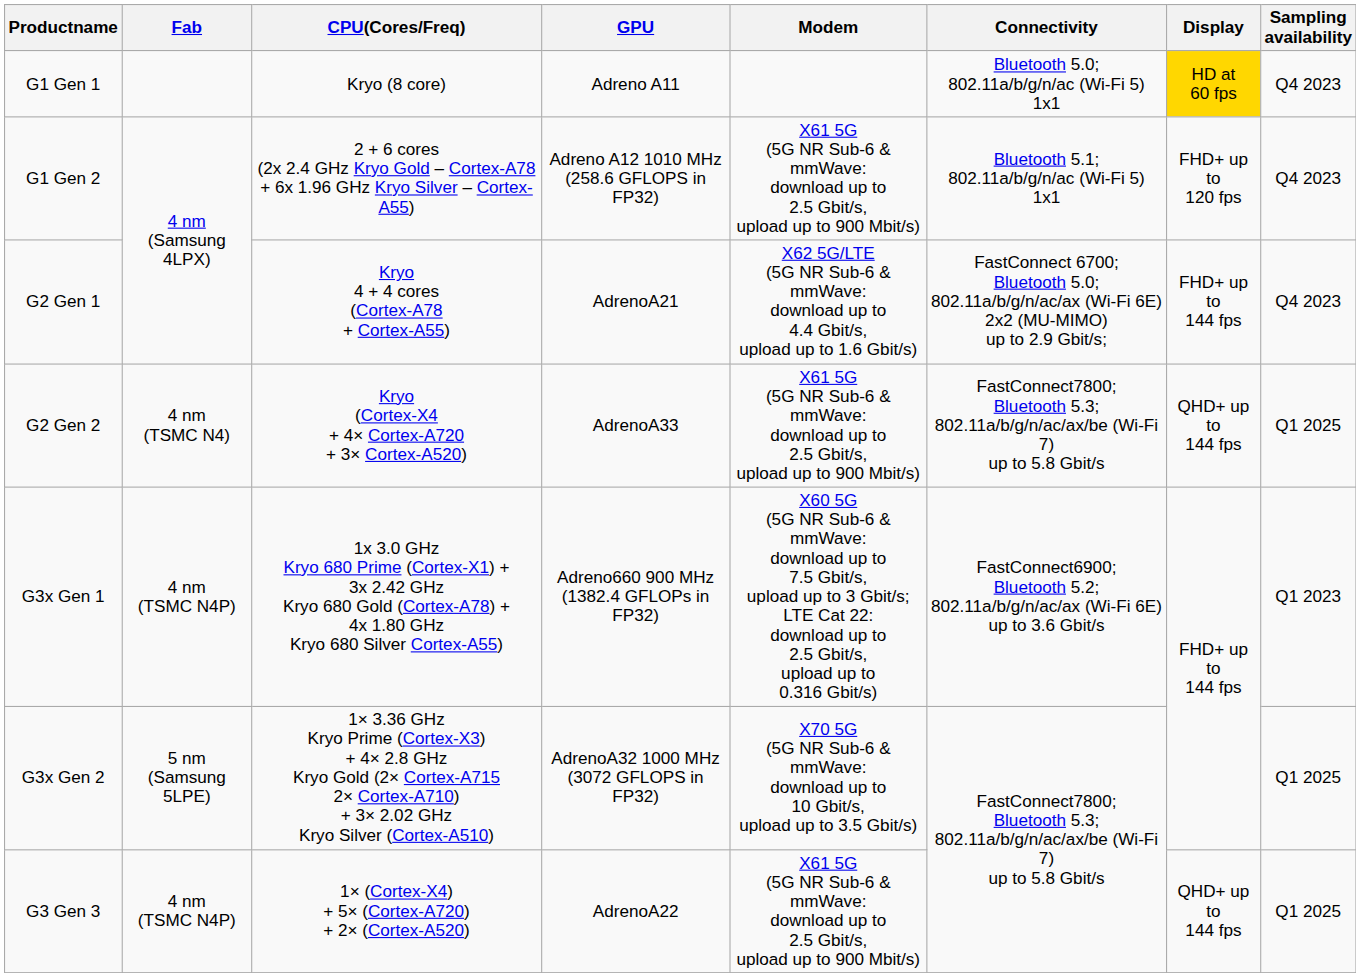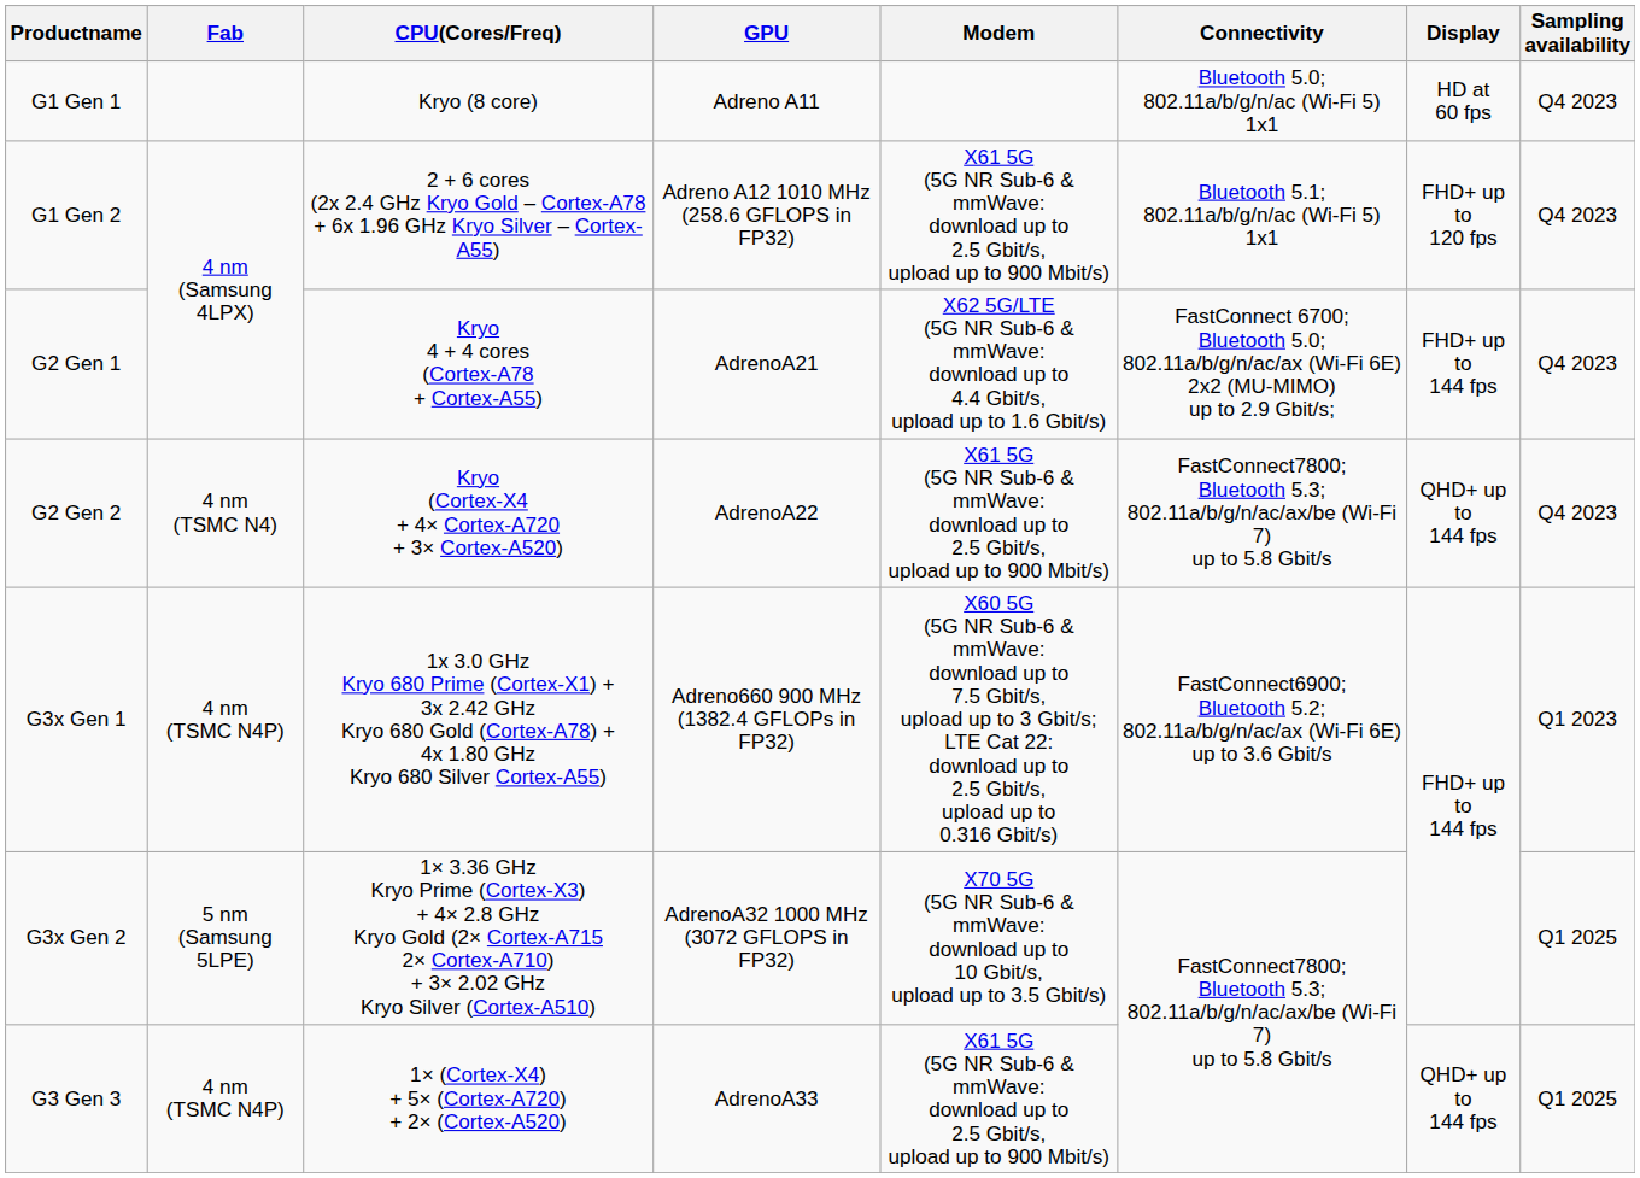G1 Gen 1 | Display: gold background -> no background
G2 Gen 2 | GPU: AdrenoA33 -> AdrenoA22
G2 Gen 2 | Sampling availability: Q1 2025 -> Q4 2023
G3 Gen 3 | GPU: AdrenoA22 -> AdrenoA33
